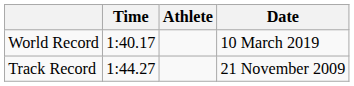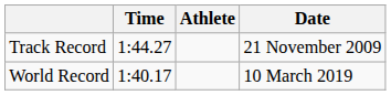rows swapped: World Record <-> Track Record
